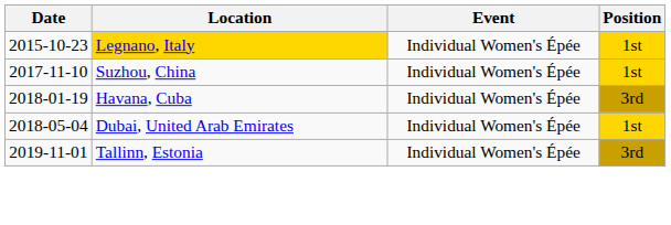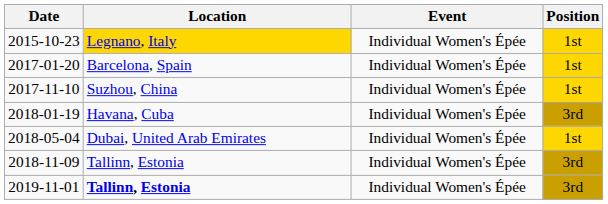+ row: 2017-01-20 | Barcelona, Spain | Individual Women's Épée | 1st
+ row: 2018-11-09 | Tallinn, Estonia | Individual Women's Épée | 3rd
2019-11-01 | Location: normal -> bold
